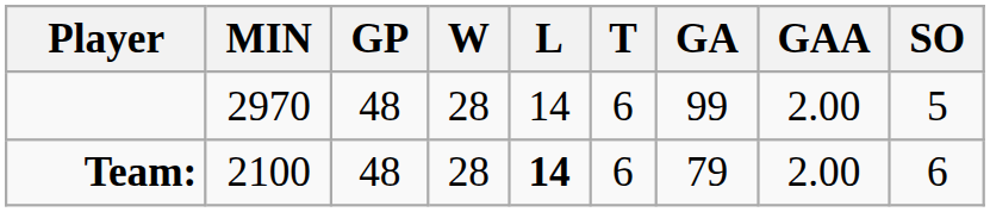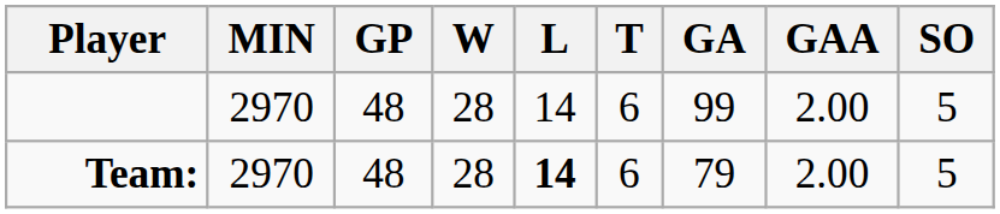Team: | MIN: 2100 -> 2970
Team: | SO: 6 -> 5
